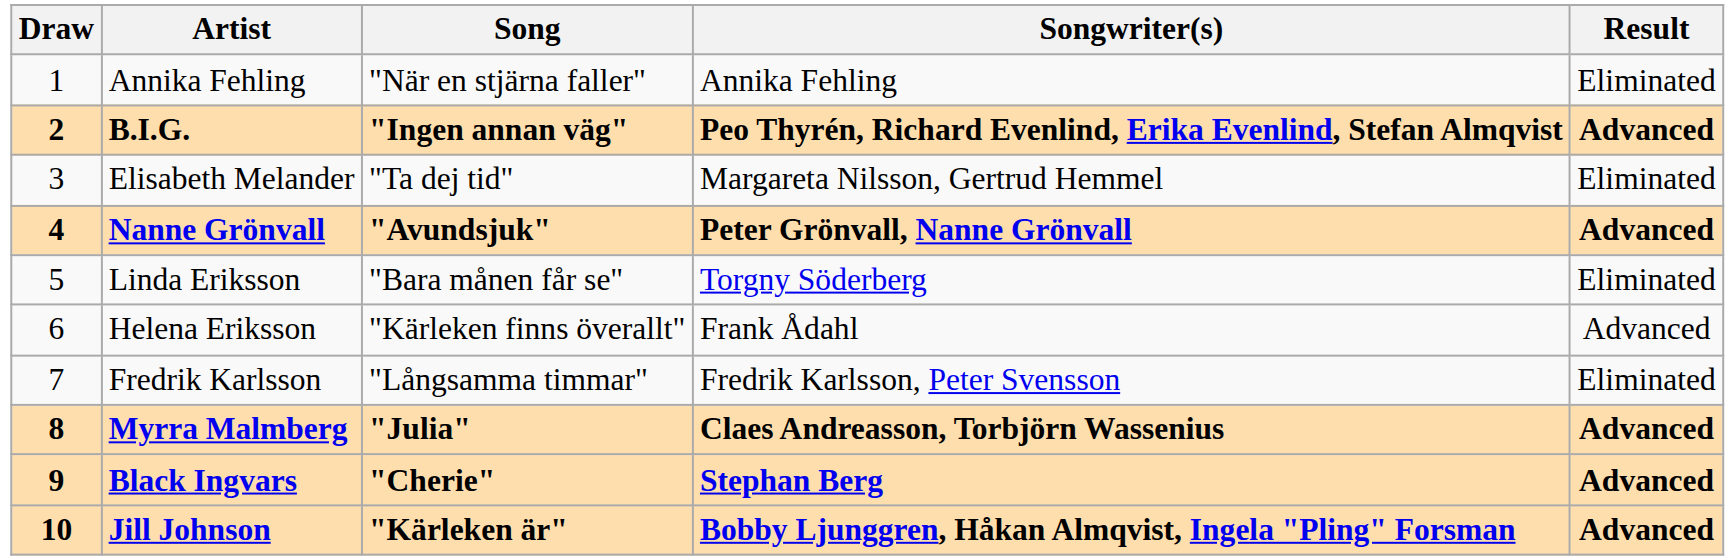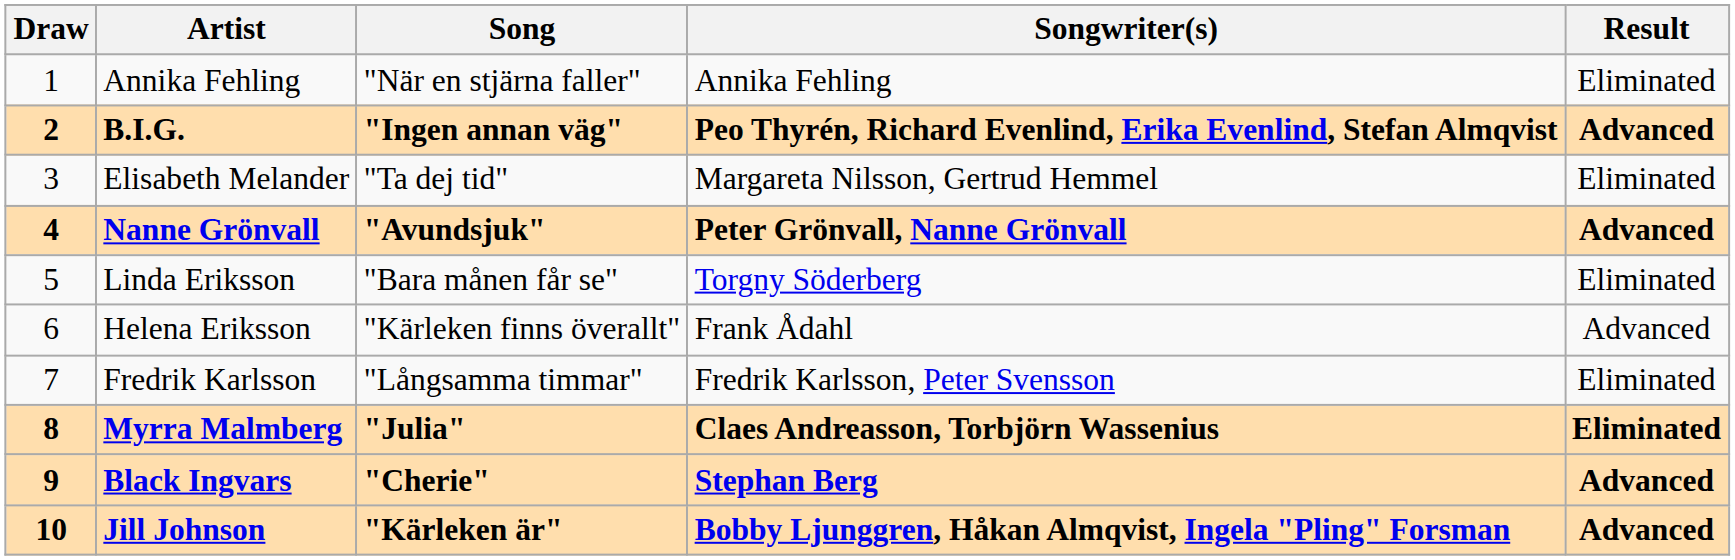Myrra Malmberg | Result: Advanced -> Eliminated
